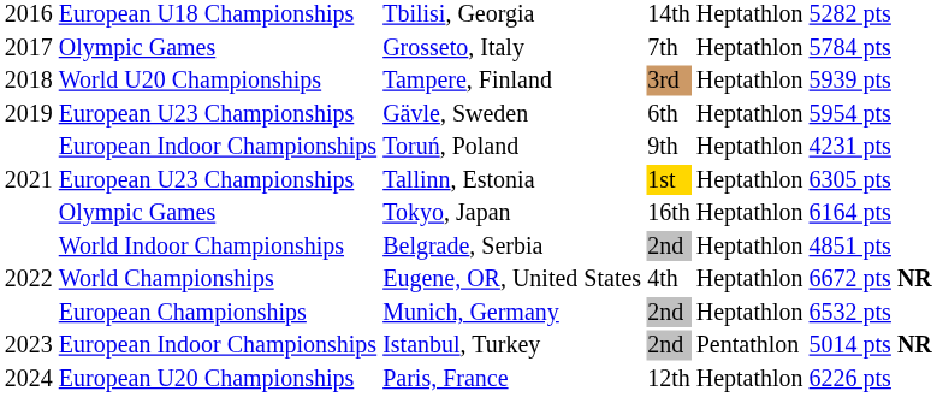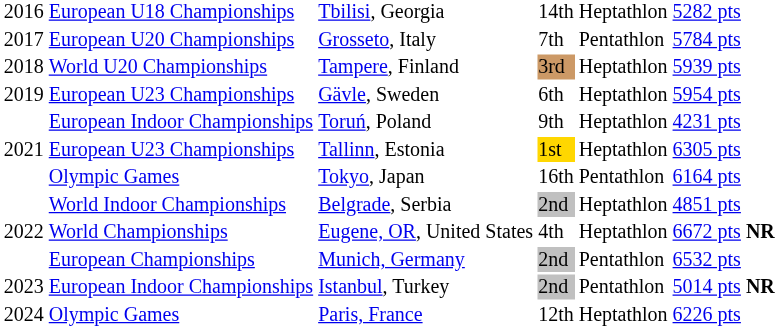Grosseto, Italy | column 2: Olympic Games -> European U20 Championships
Grosseto, Italy | column 5: Heptathlon -> Pentathlon
Tokyo, Japan | column 5: Heptathlon -> Pentathlon
Munich, Germany | column 5: Heptathlon -> Pentathlon
Paris, France | column 2: European U20 Championships -> Olympic Games
